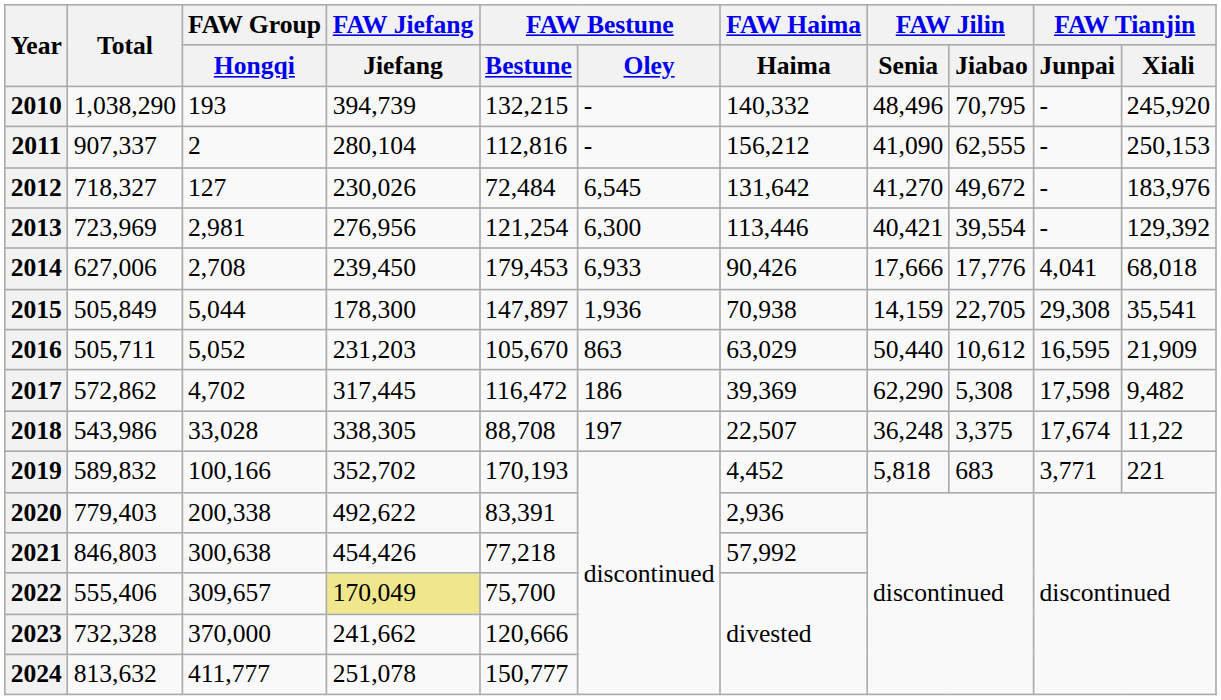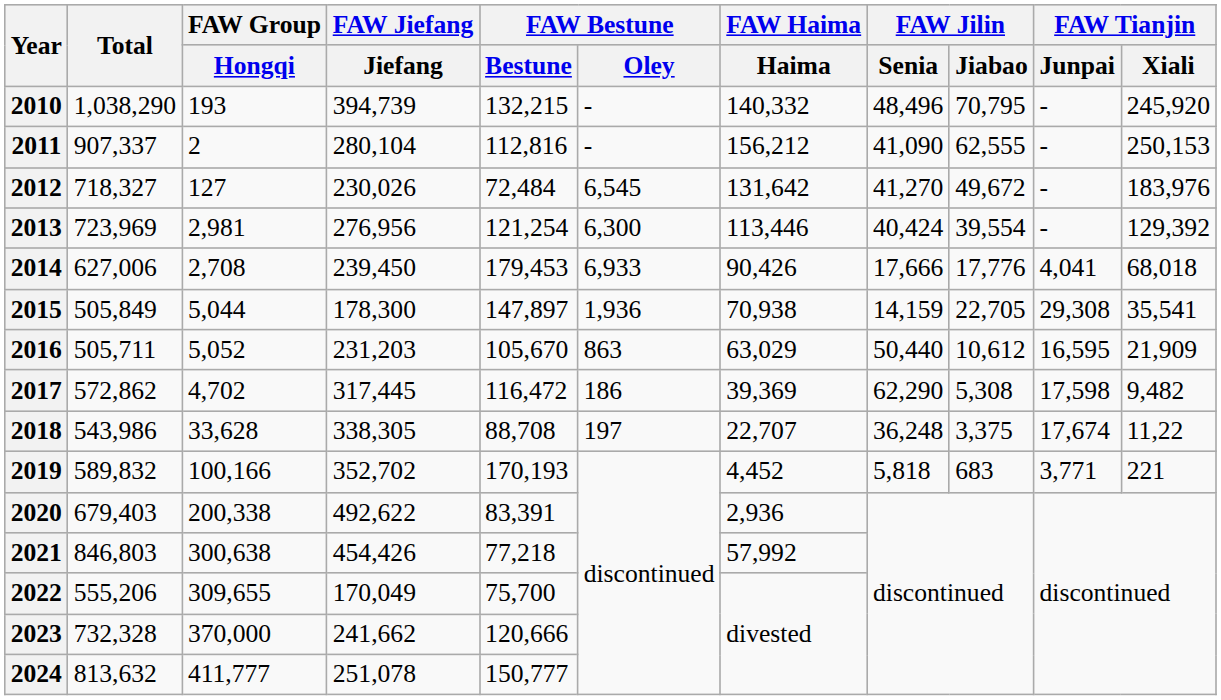2013 | FAW Jilin / Senia: 40,421 -> 40,424
2018 | FAW Group / Hongqi: 33,028 -> 33,628
2018 | FAW Haima / Haima: 22,507 -> 22,707
2020 | Total: 779,403 -> 679,403
2022 | Total: 555,406 -> 555,206
2022 | FAW Group / Hongqi: 309,657 -> 309,655
2022 | FAW Jiefang / Jiefang: khaki background -> no background
